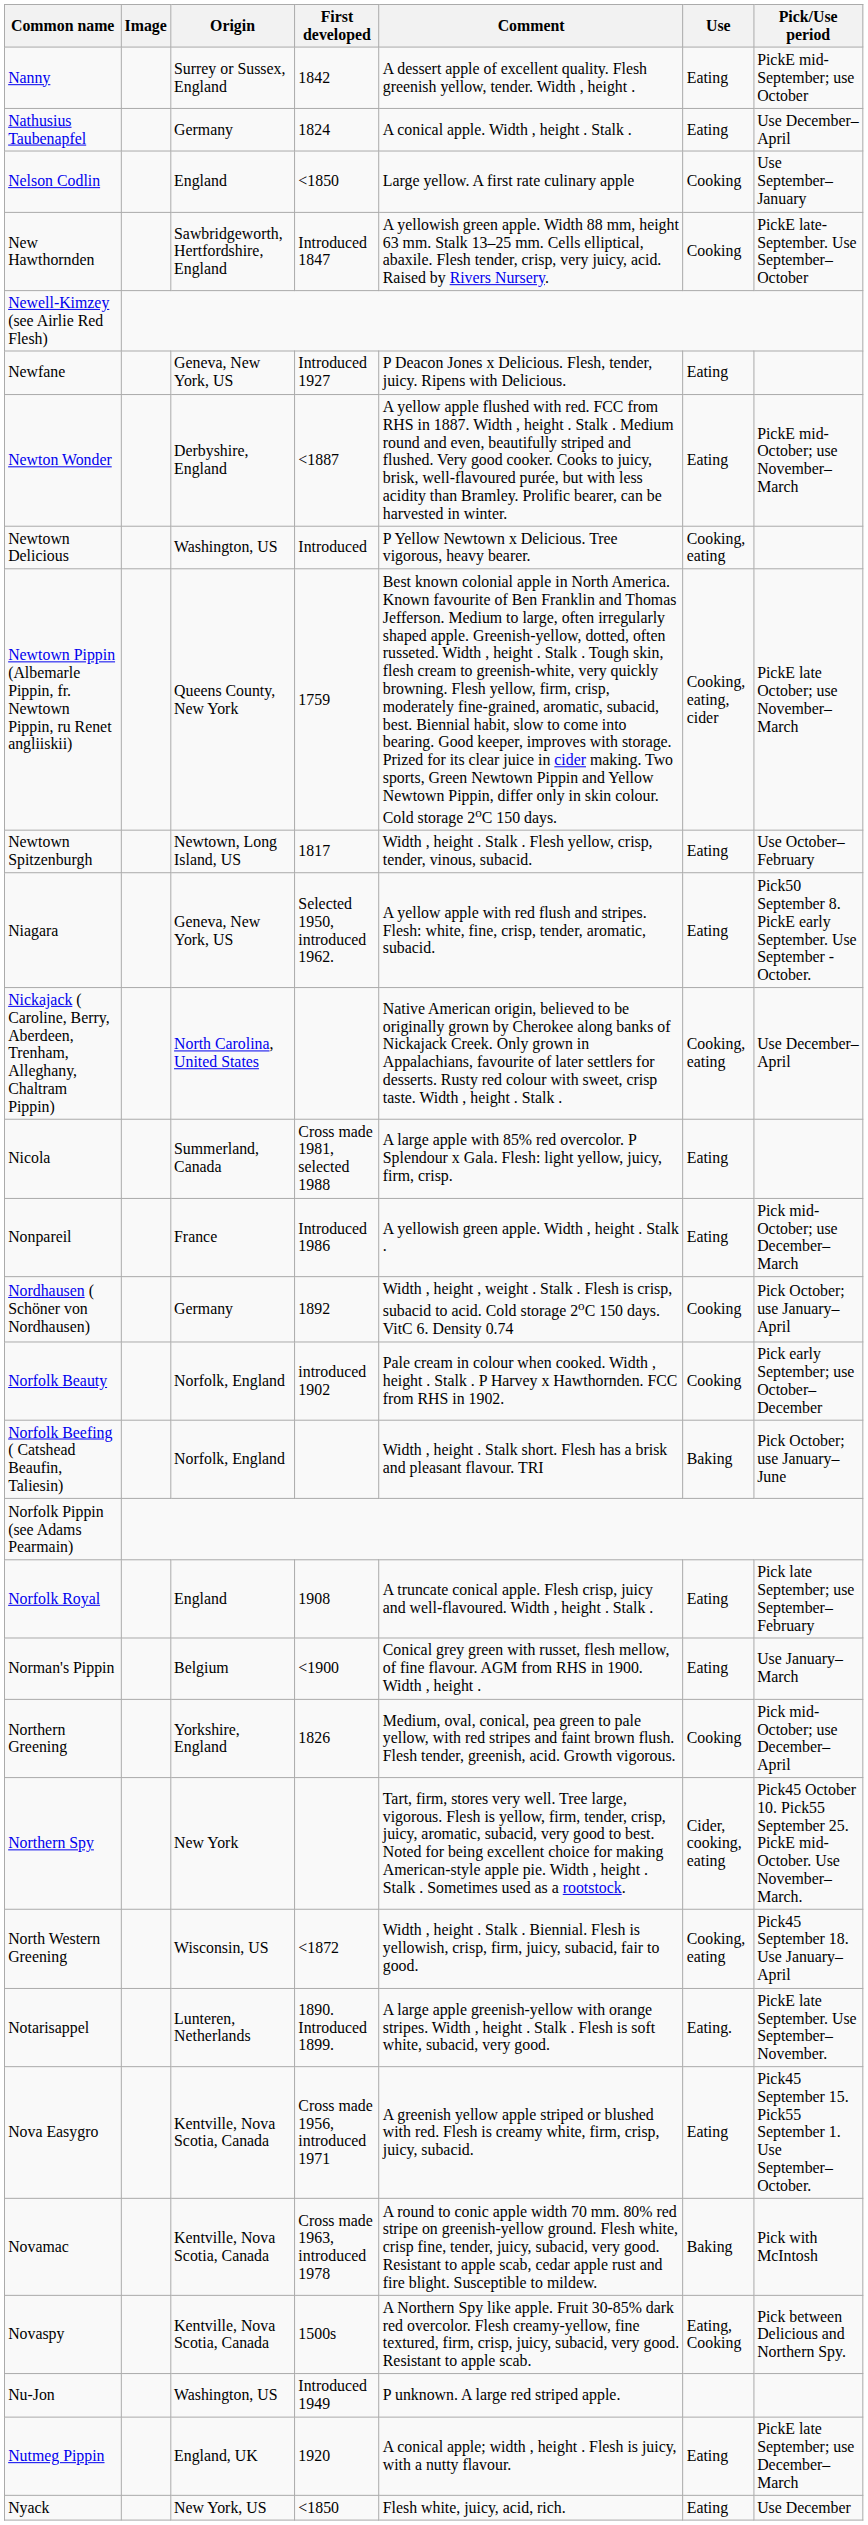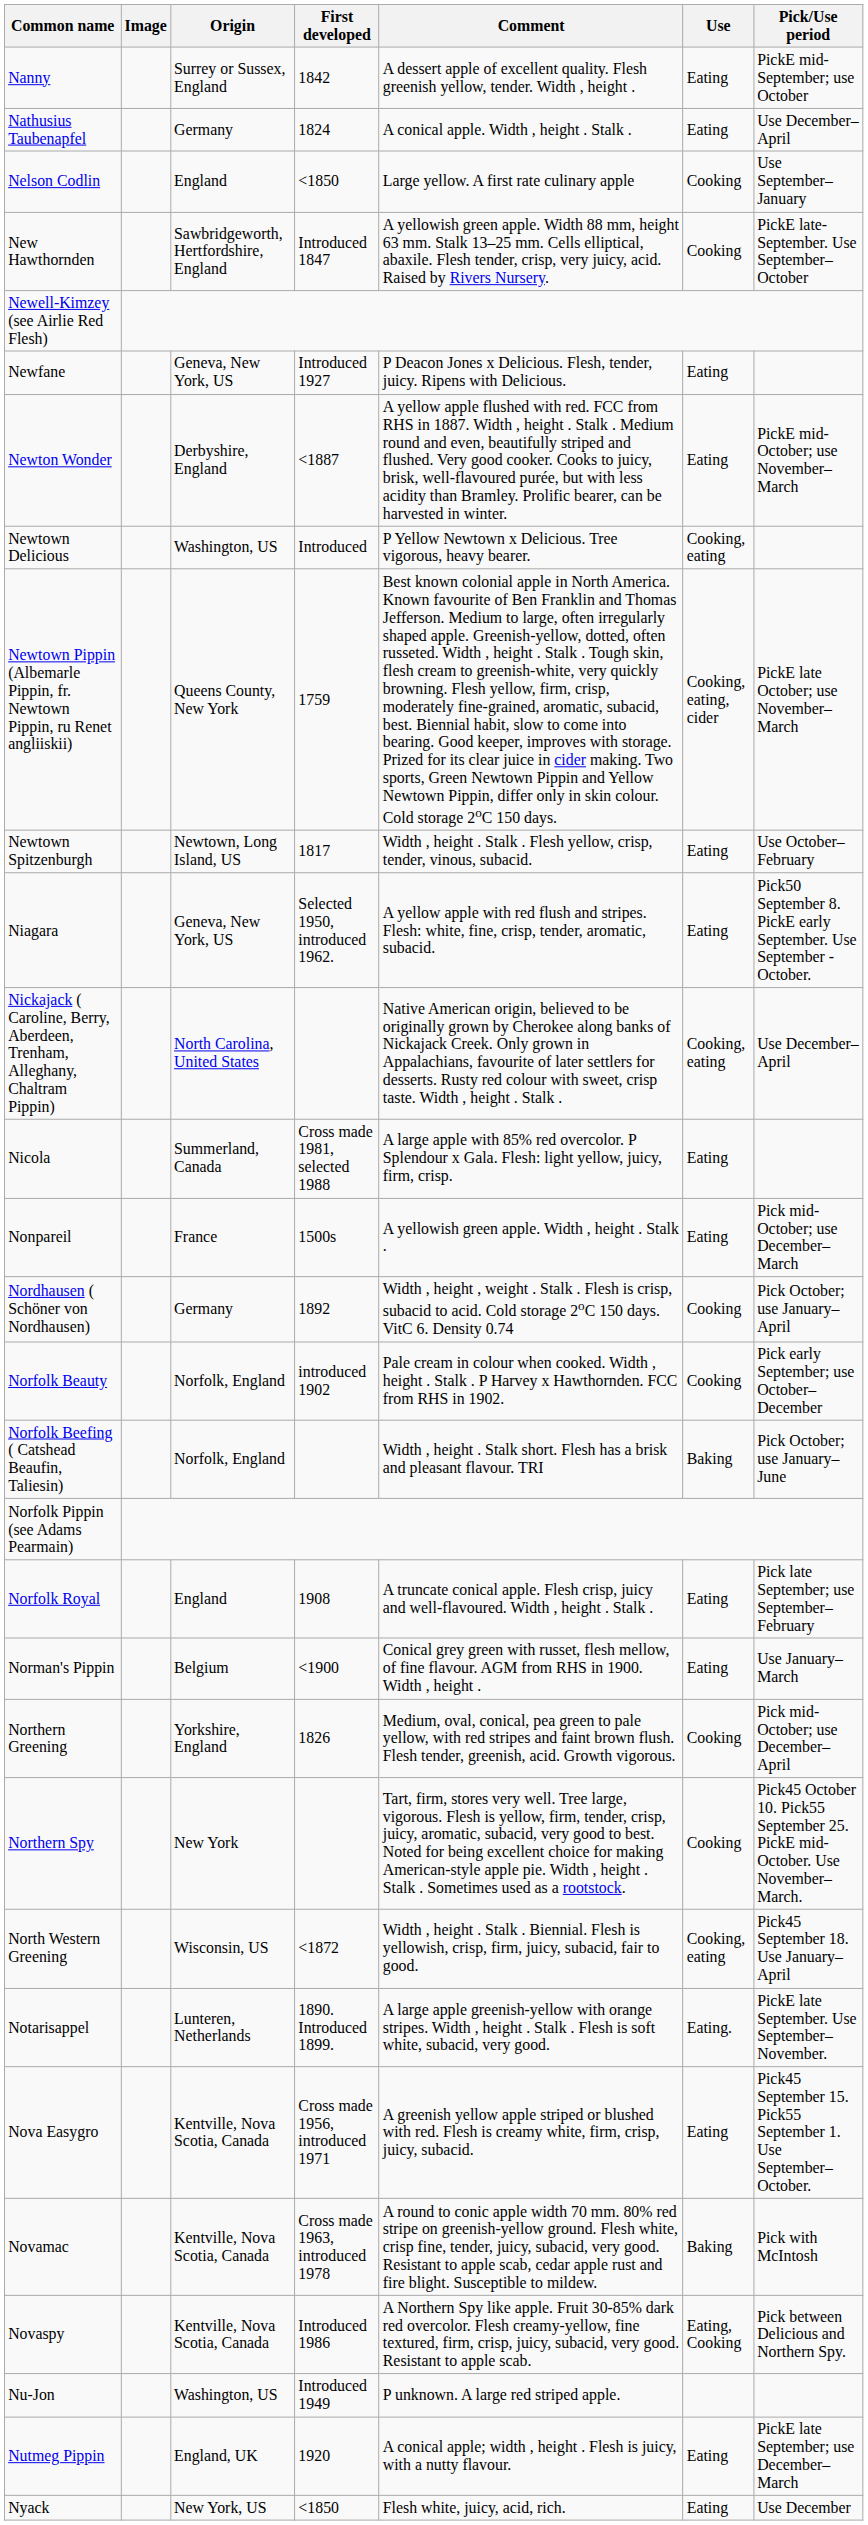Nonpareil | First developed: Introduced 1986 -> 1500s
Northern Spy | Use: Cider, cooking, eating -> Cooking
Novaspy | First developed: 1500s -> Introduced 1986
